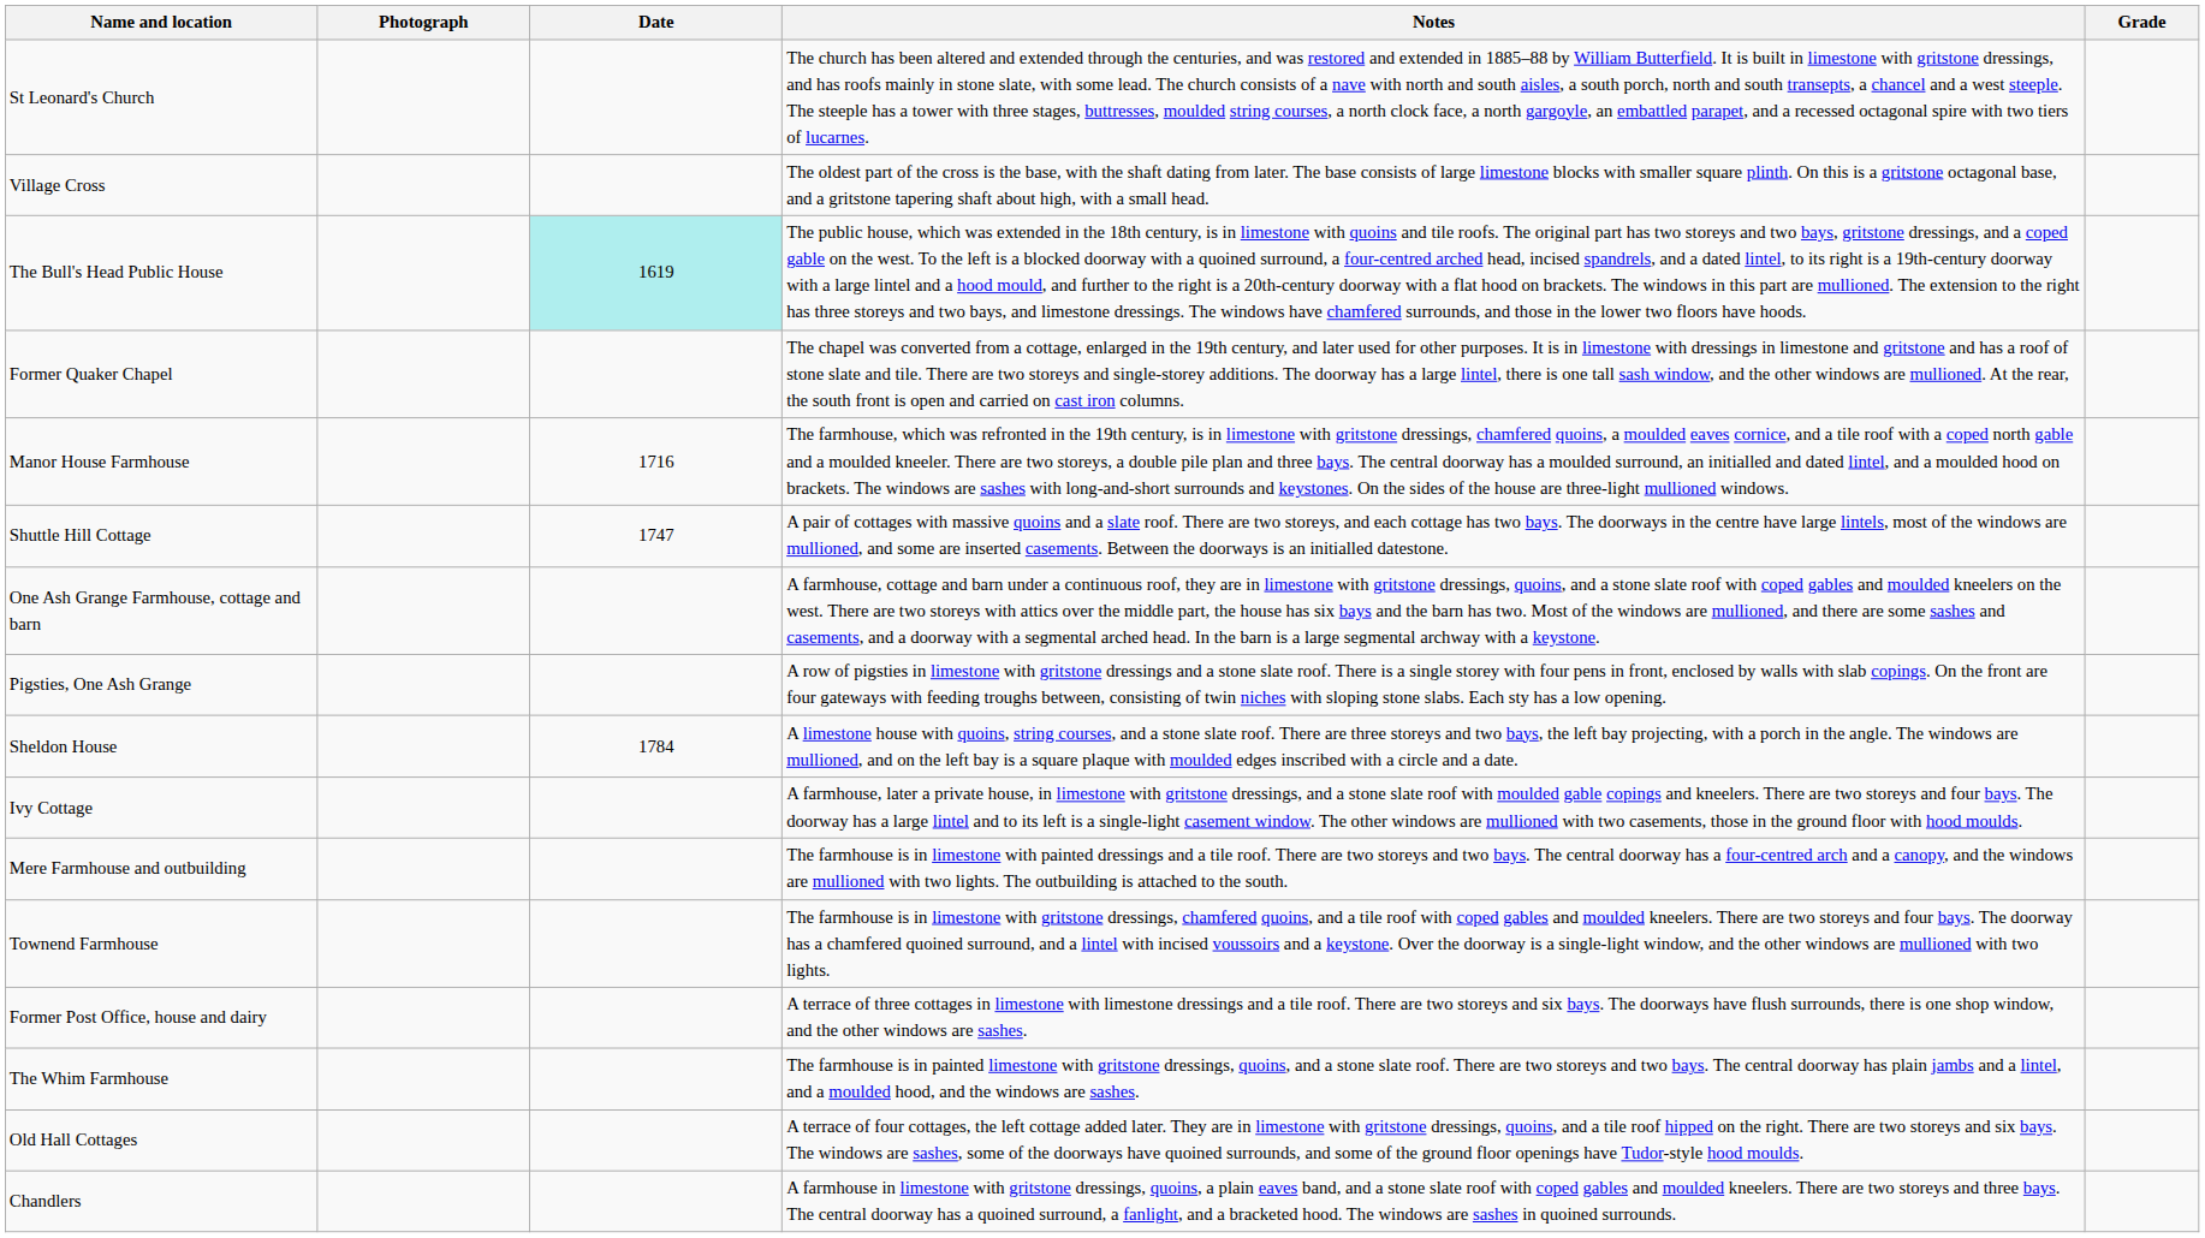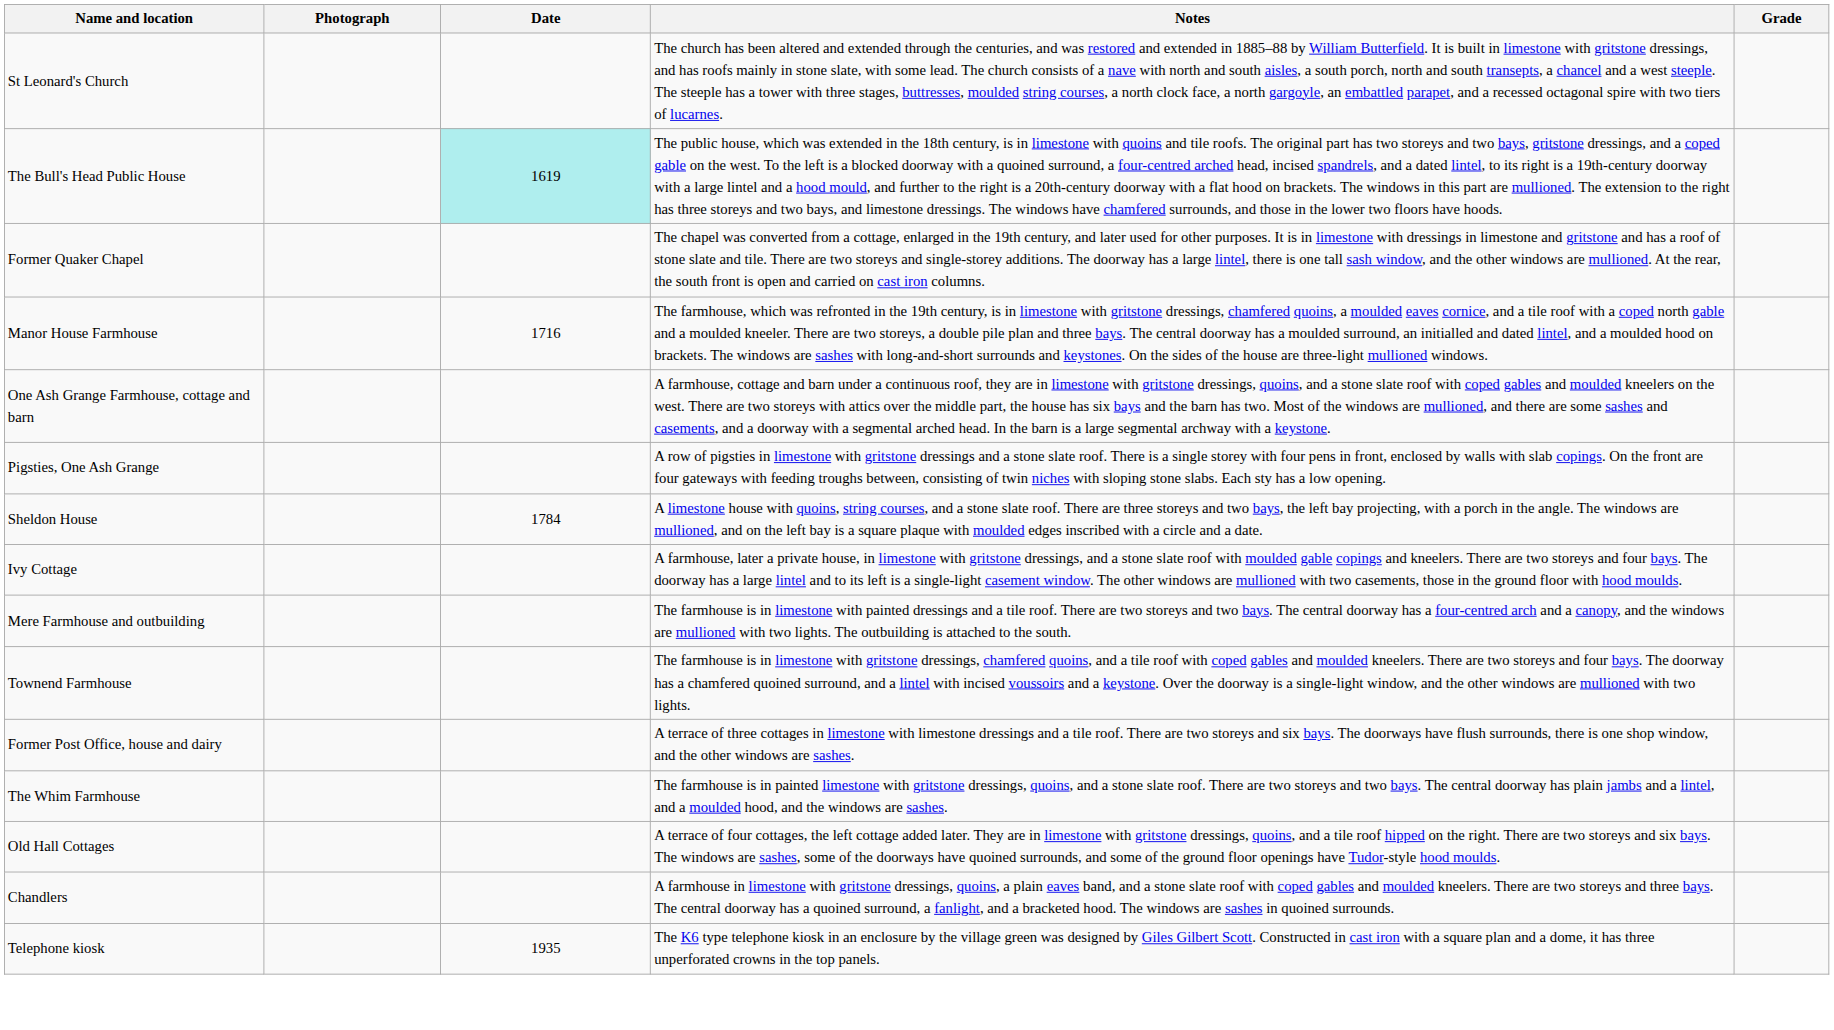- row: Village Cross | The oldest part of the cross is the base, with the shaft dating from later. The base consists of large limestone blocks with smaller square plinth. On this is a gritstone octagonal base, and a gritstone tapering shaft about high, with a small head.
- row: Shuttle Hill Cottage | 1747 | A pair of cottages with massive quoins and a slate roof. There are two storeys, and each cottage has two bays. The doorways in the centre have large lintels, most of the windows are mullioned, and some are inserted casements. Between the doorways is an initialled datestone.
+ row: Telephone kiosk | 1935 | The K6 type telephone kiosk in an enclosure by the village green was designed by Giles Gilbert Scott. Constructed in cast iron with a square plan and a dome, it has three unperforated crowns in the top panels.
